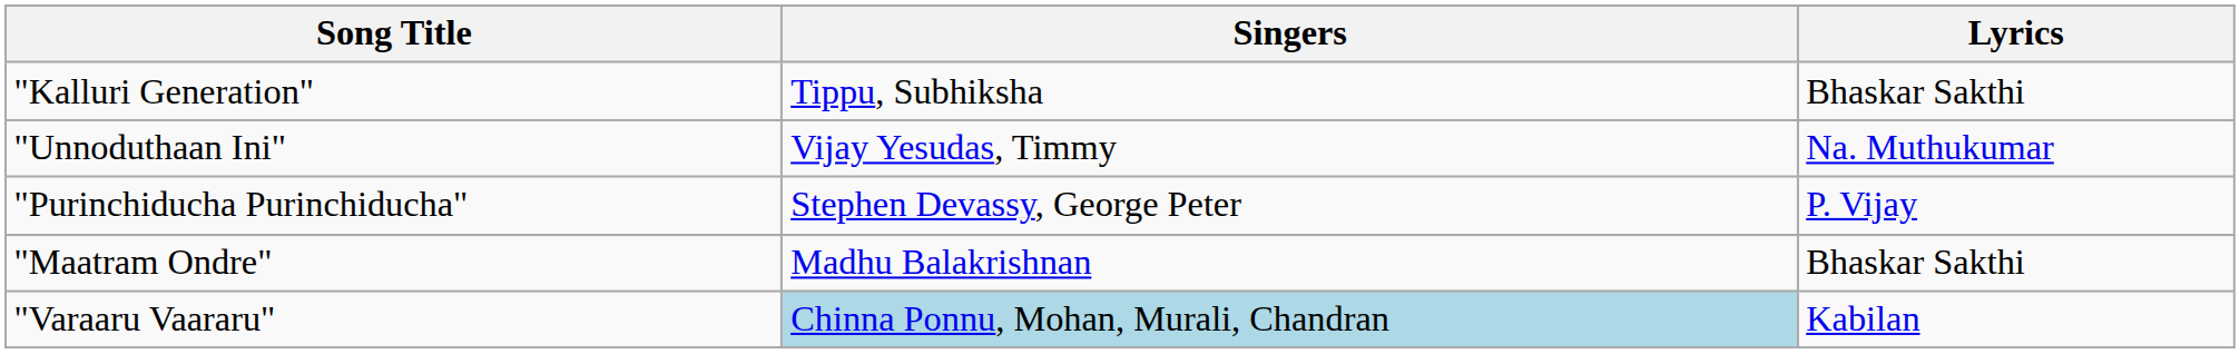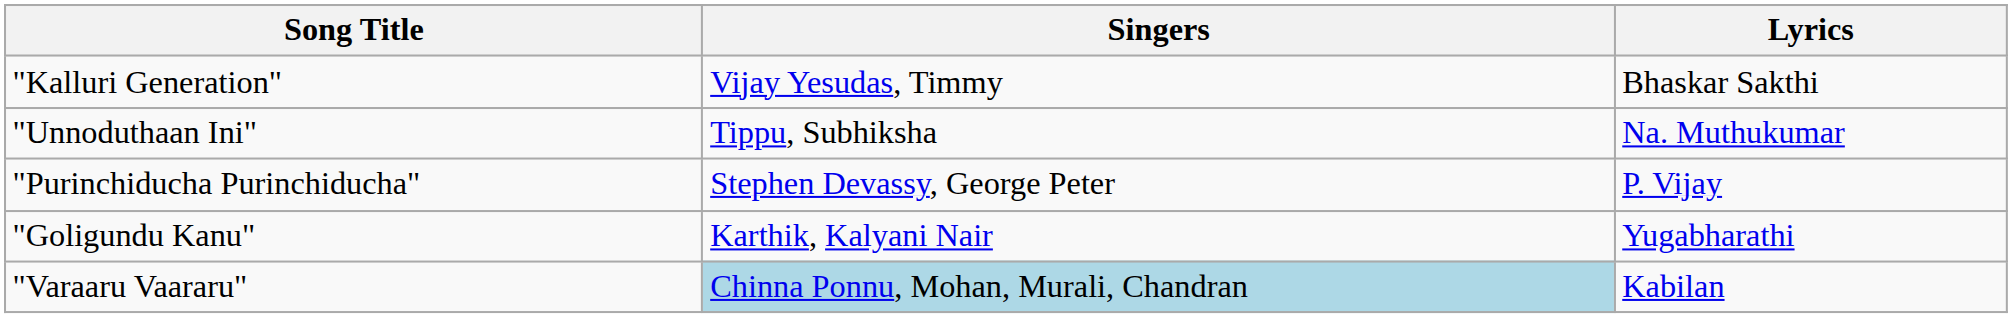"Kalluri Generation" | Singers: Tippu, Subhiksha -> Vijay Yesudas, Timmy
"Unnoduthaan Ini" | Singers: Vijay Yesudas, Timmy -> Tippu, Subhiksha
+ row: "Goligundu Kanu" | Karthik, Kalyani Nair | Yugabharathi
- row: "Maatram Ondre" | Madhu Balakrishnan | Bhaskar Sakthi
